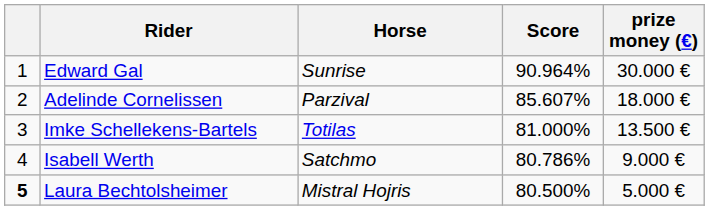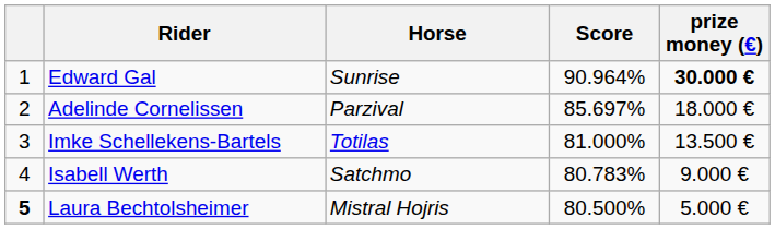Edward Gal | prize money (€): normal -> bold
Adelinde Cornelissen | Score: 85.607% -> 85.697%
Isabell Werth | Score: 80.786% -> 80.783%
